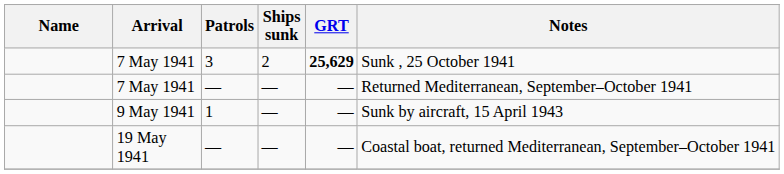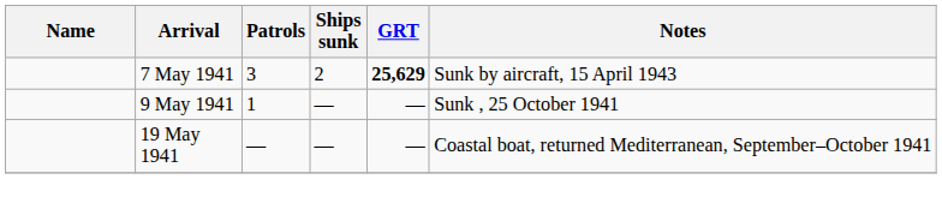7 May 1941 / 3 | Notes: Sunk , 25 October 1941 -> Sunk by aircraft, 15 April 1943
- row: 7 May 1941 | — | — | — | Returned Mediterranean, September–October 1941
9 May 1941 | Notes: Sunk by aircraft, 15 April 1943 -> Sunk , 25 October 1941
